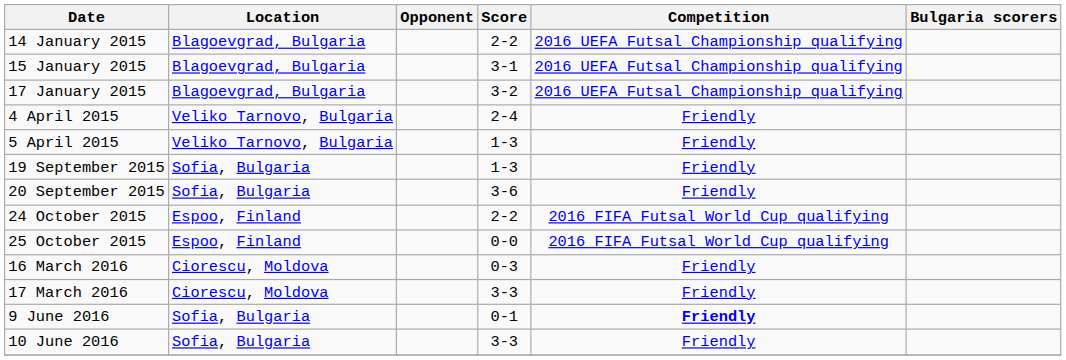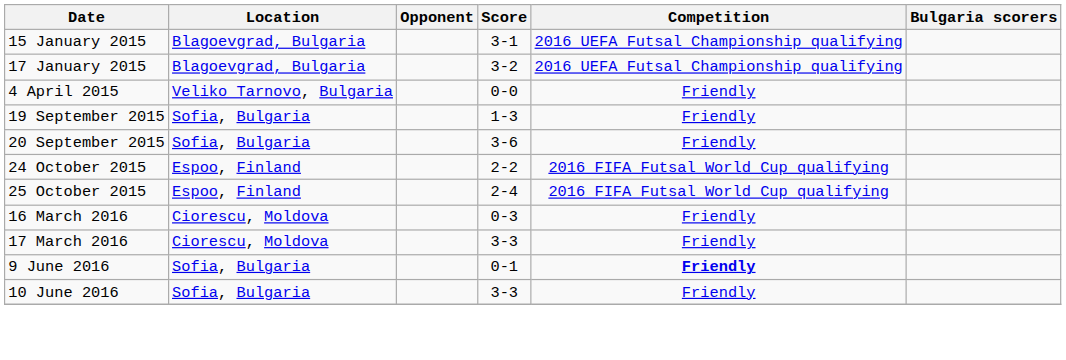- row: 14 January 2015 | Blagoevgrad, Bulgaria | 2-2 | 2016 UEFA Futsal Championship qualifying
4 April 2015 | Score: 2-4 -> 0-0
- row: 5 April 2015 | Veliko Tarnovo, Bulgaria | 1-3 | Friendly
25 October 2015 | Score: 0-0 -> 2-4
